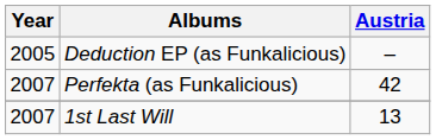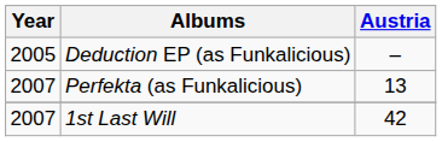Perfekta (as Funkalicious) | Austria: 42 -> 13
1st Last Will | Austria: 13 -> 42
